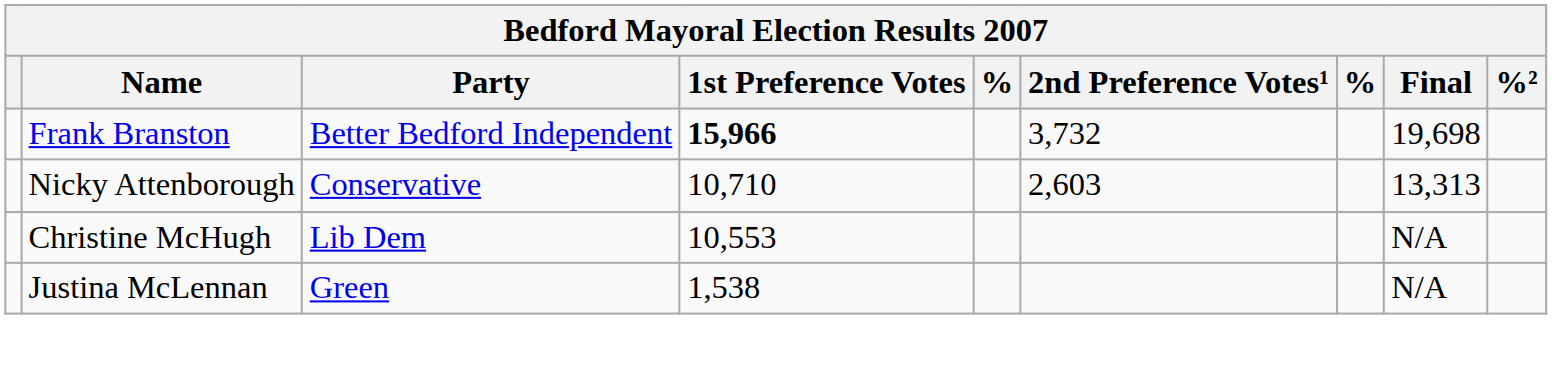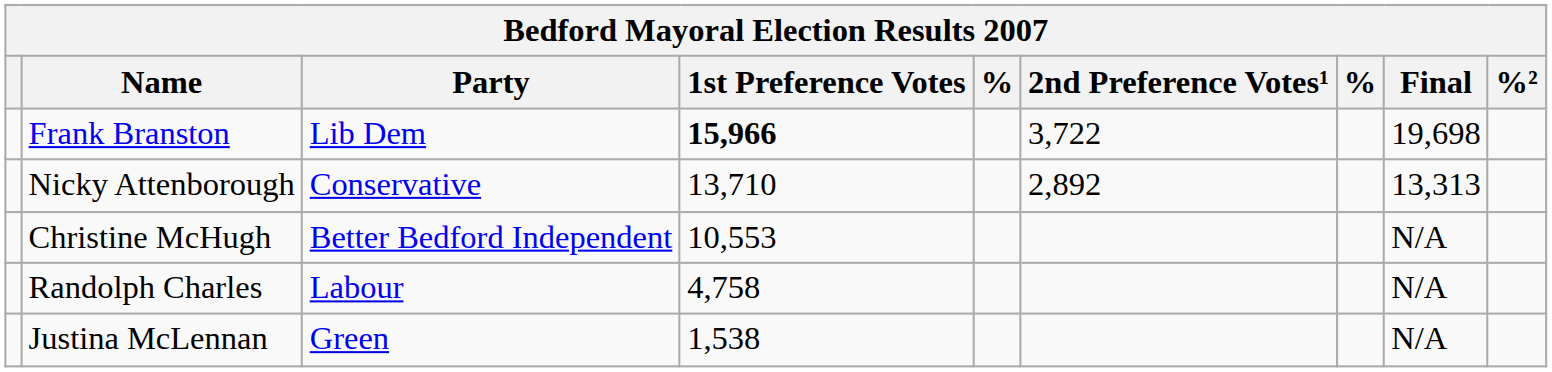Frank Branston | Party: Better Bedford Independent -> Lib Dem
Frank Branston | 2nd Preference Votes¹: 3,732 -> 3,722
Nicky Attenborough | 1st Preference Votes: 10,710 -> 13,710
Nicky Attenborough | 2nd Preference Votes¹: 2,603 -> 2,892
Christine McHugh | Party: Lib Dem -> Better Bedford Independent
+ row: Randolph Charles | Labour | 4,758 | N/A
